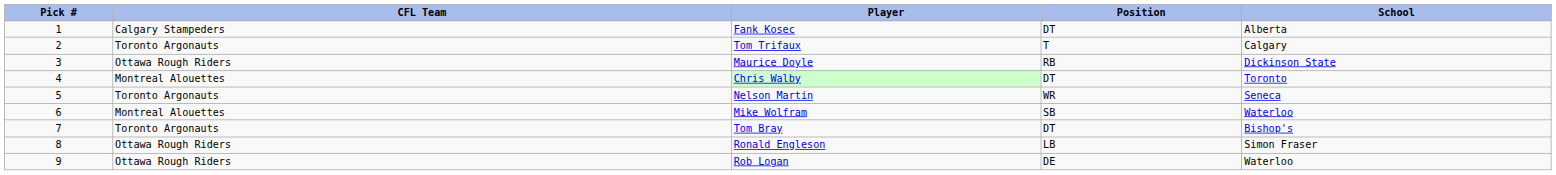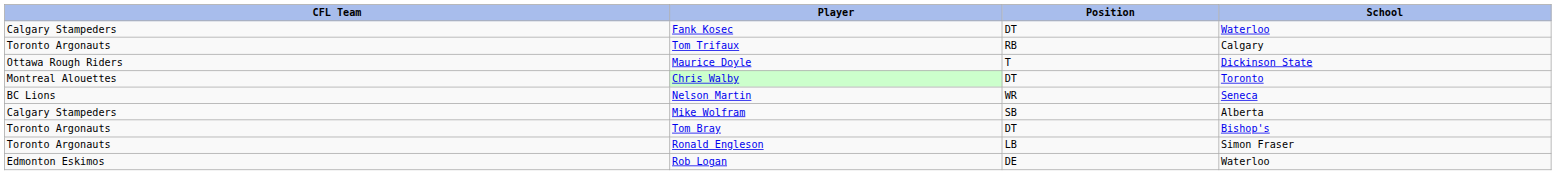- column: Pick # | 1 | 2 | 3 | 4 | 5 | 6 | 7 | 8 | 9
Fank Kosec | School: Alberta -> Waterloo
Tom Trifaux | Position: T -> RB
Maurice Doyle | Position: RB -> T
Nelson Martin | CFL Team: Toronto Argonauts -> BC Lions
Mike Wolfram | CFL Team: Montreal Alouettes -> Calgary Stampeders
Mike Wolfram | School: Waterloo -> Alberta
Ronald Engleson | CFL Team: Ottawa Rough Riders -> Toronto Argonauts
Rob Logan | CFL Team: Ottawa Rough Riders -> Edmonton Eskimos
